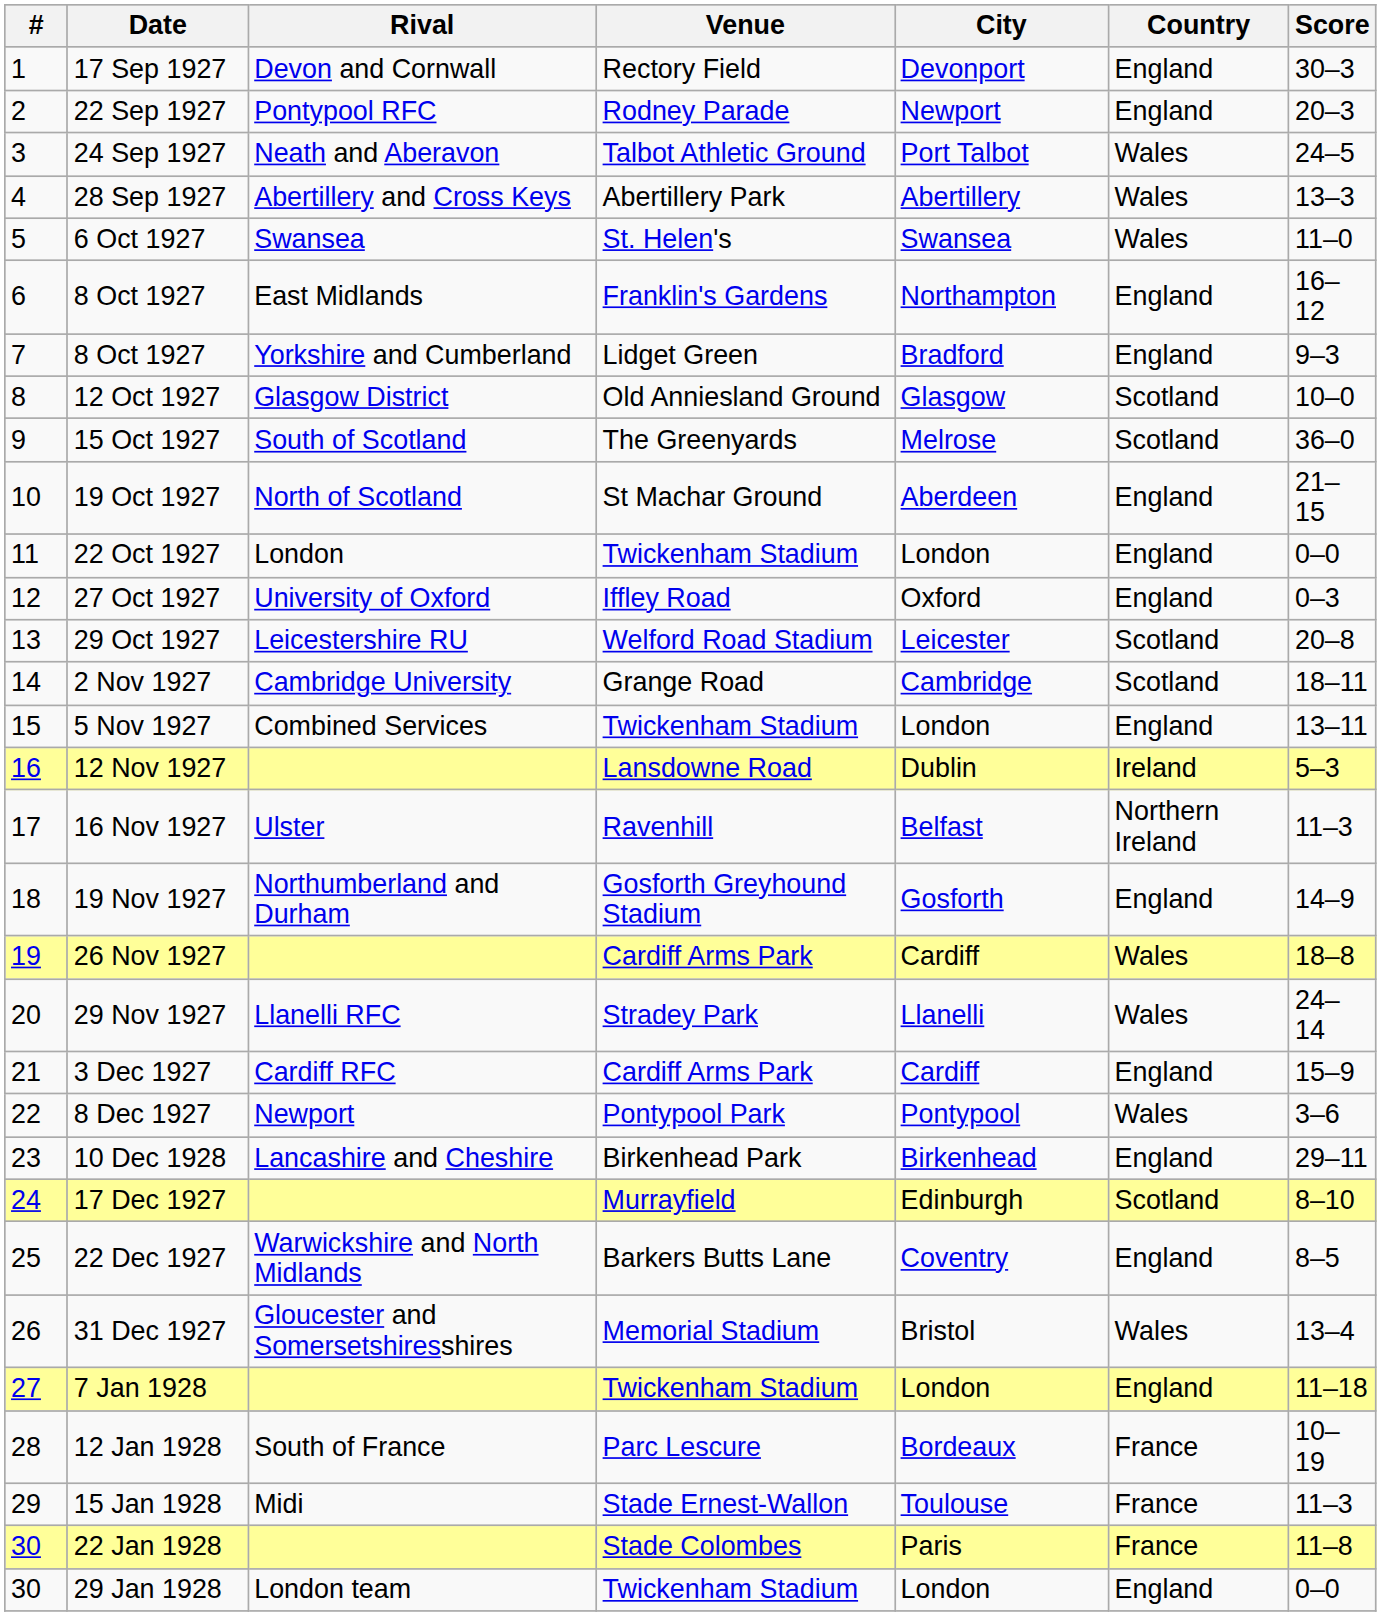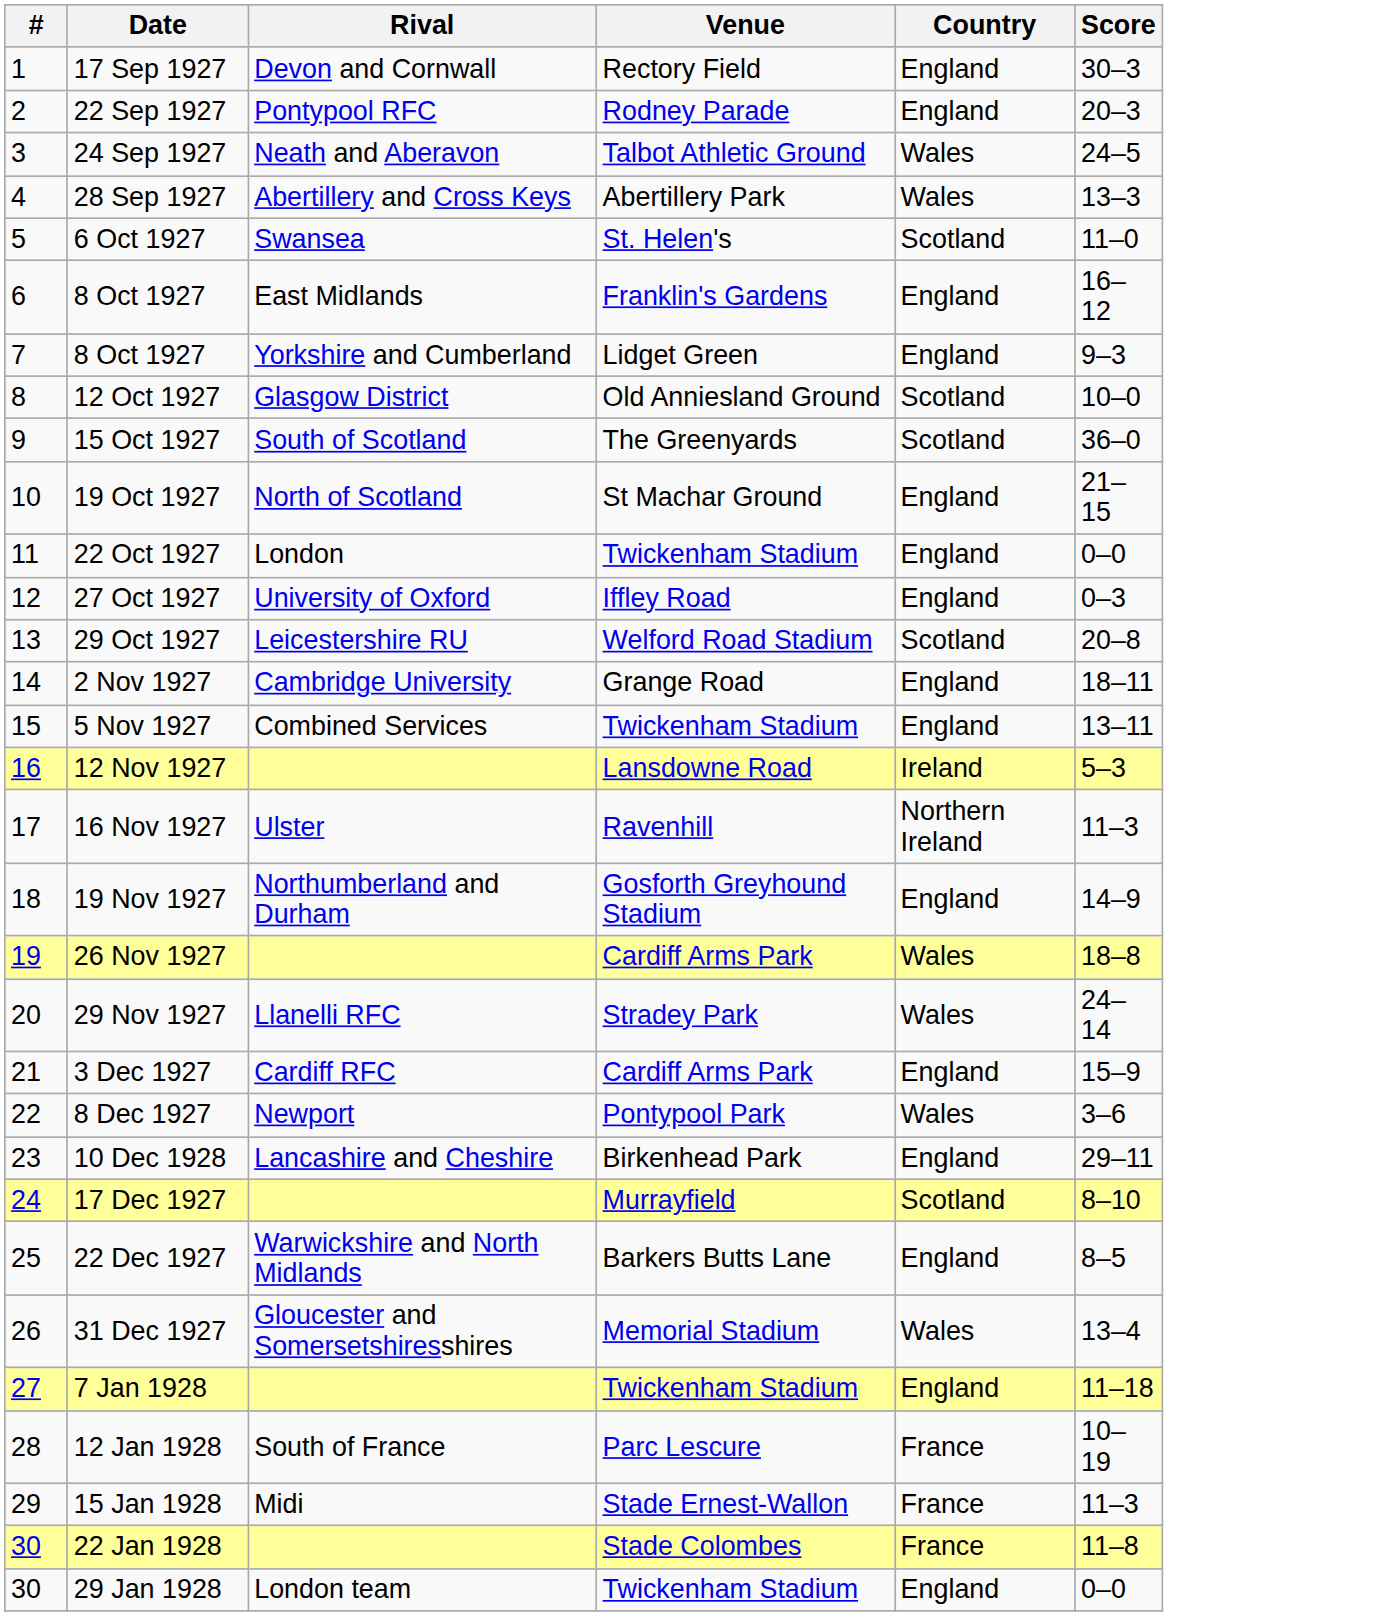- column: City | Devonport | Newport | Port Talbot | Abertillery | Swansea | Northampton | Bradford | Glasgow | Melrose | Aberdeen | London | Oxford | Leicester | Cambridge | London | Dublin | Belfast | Gosforth | Cardiff | Llanelli | Cardiff | Pontypool | Birkenhead | Edinburgh | Coventry | Bristol | London | Bordeaux | Toulouse | Paris | London
6 Oct 1927 | Country: Wales -> Scotland
2 Nov 1927 | Country: Scotland -> England
